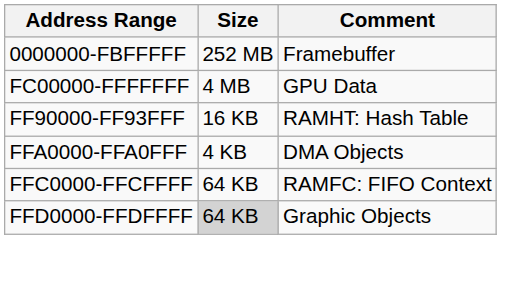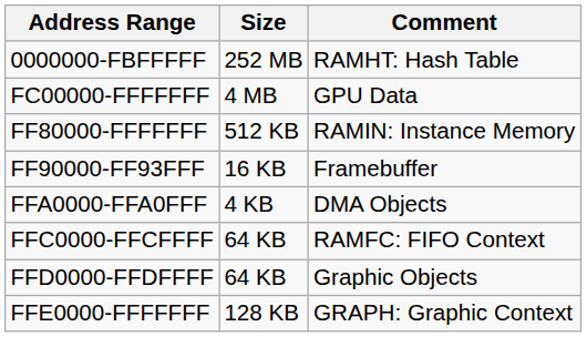0000000-FBFFFFF | Comment: Framebuffer -> RAMHT: Hash Table
+ row: FF80000-FFFFFFF | 512 KB | RAMIN: Instance Memory
FF90000-FF93FFF | Comment: RAMHT: Hash Table -> Framebuffer
FFD0000-FFDFFFF | Size: lightgrey background -> no background
+ row: FFE0000-FFFFFFF | 128 KB | GRAPH: Graphic Context
